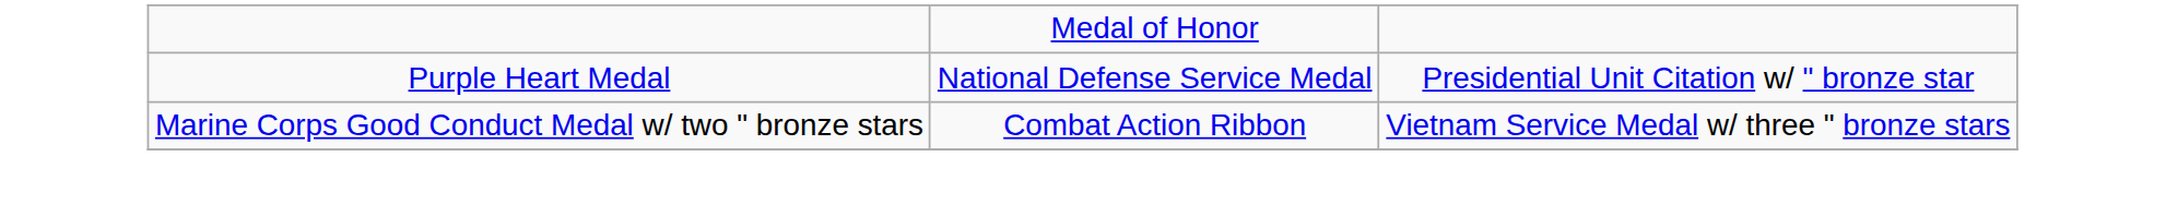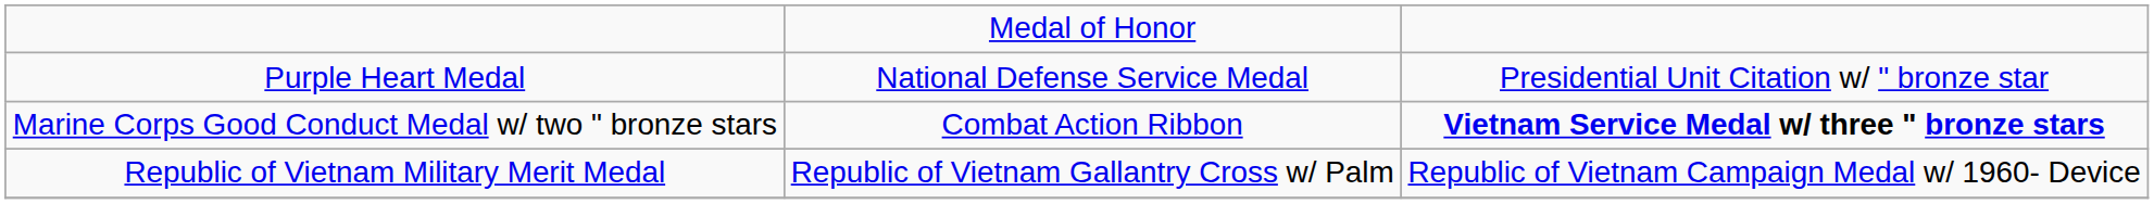Marine Corps Good Conduct Medal w/ two " bronze stars | column 3: normal -> bold
+ row: Republic of Vietnam Military Merit Medal | Republic of Vietnam Gallantry Cross w/ Palm | Republic of Vietnam Campaign Medal w/ 1960- Device
